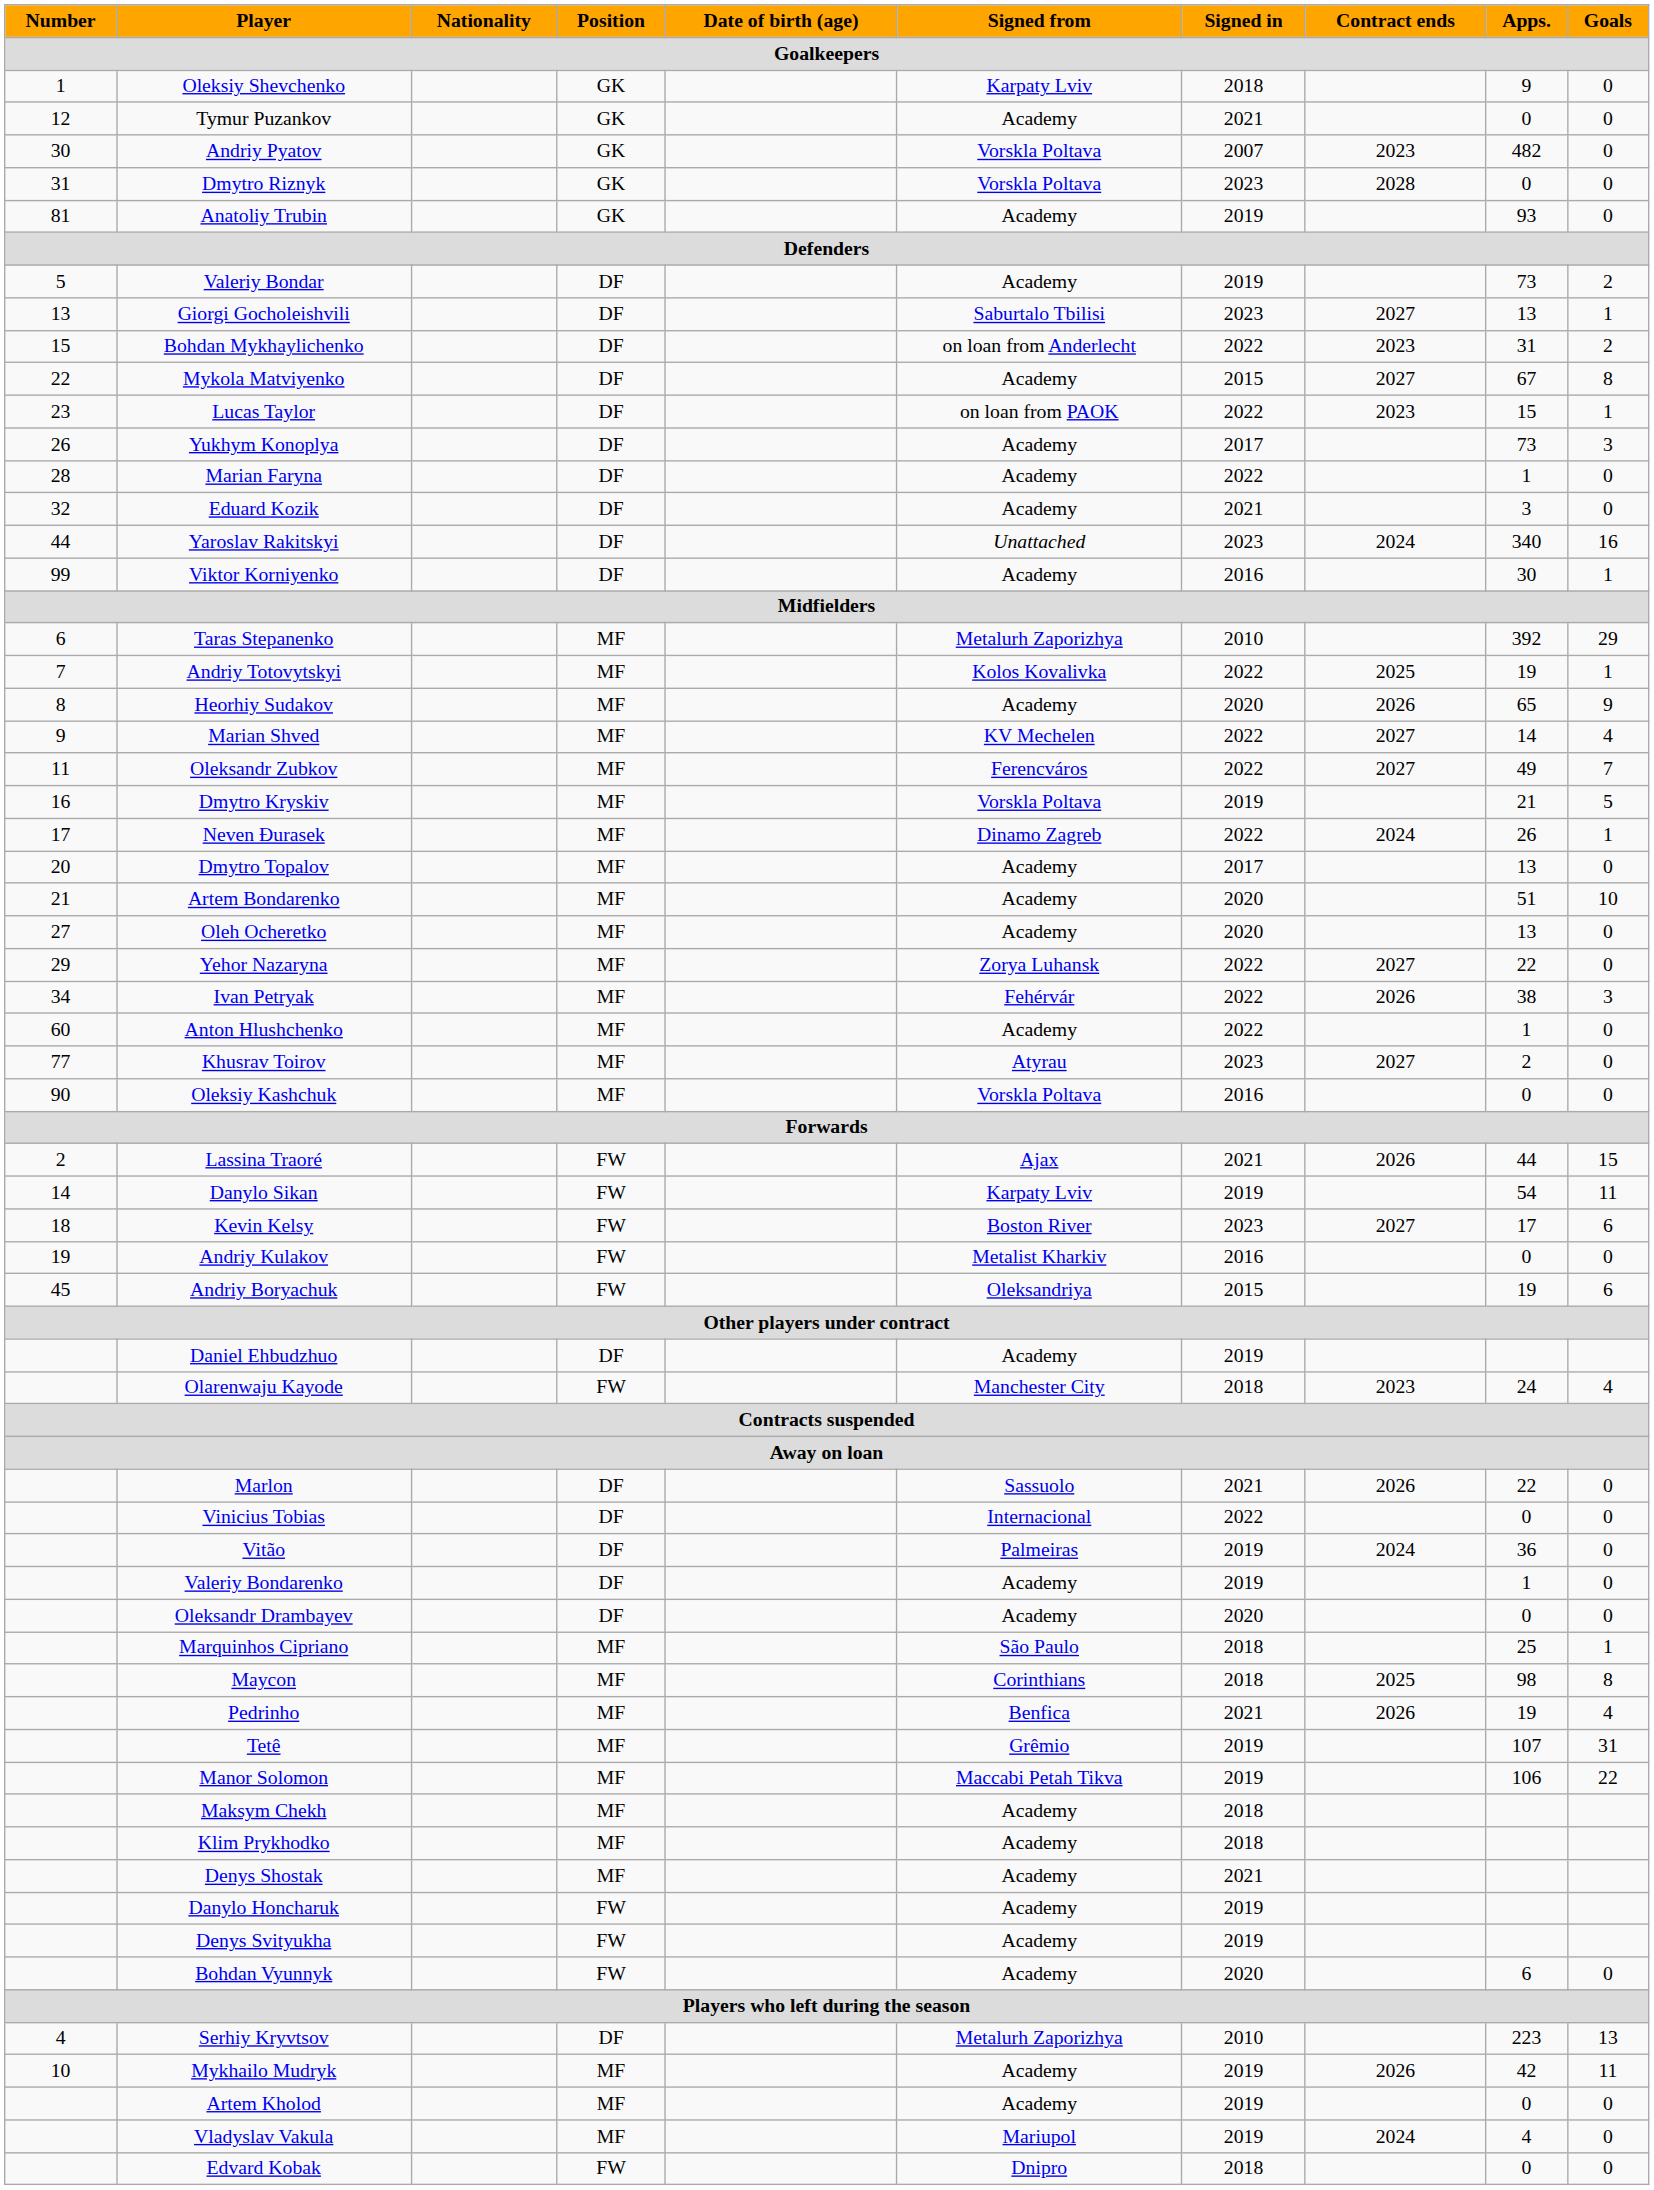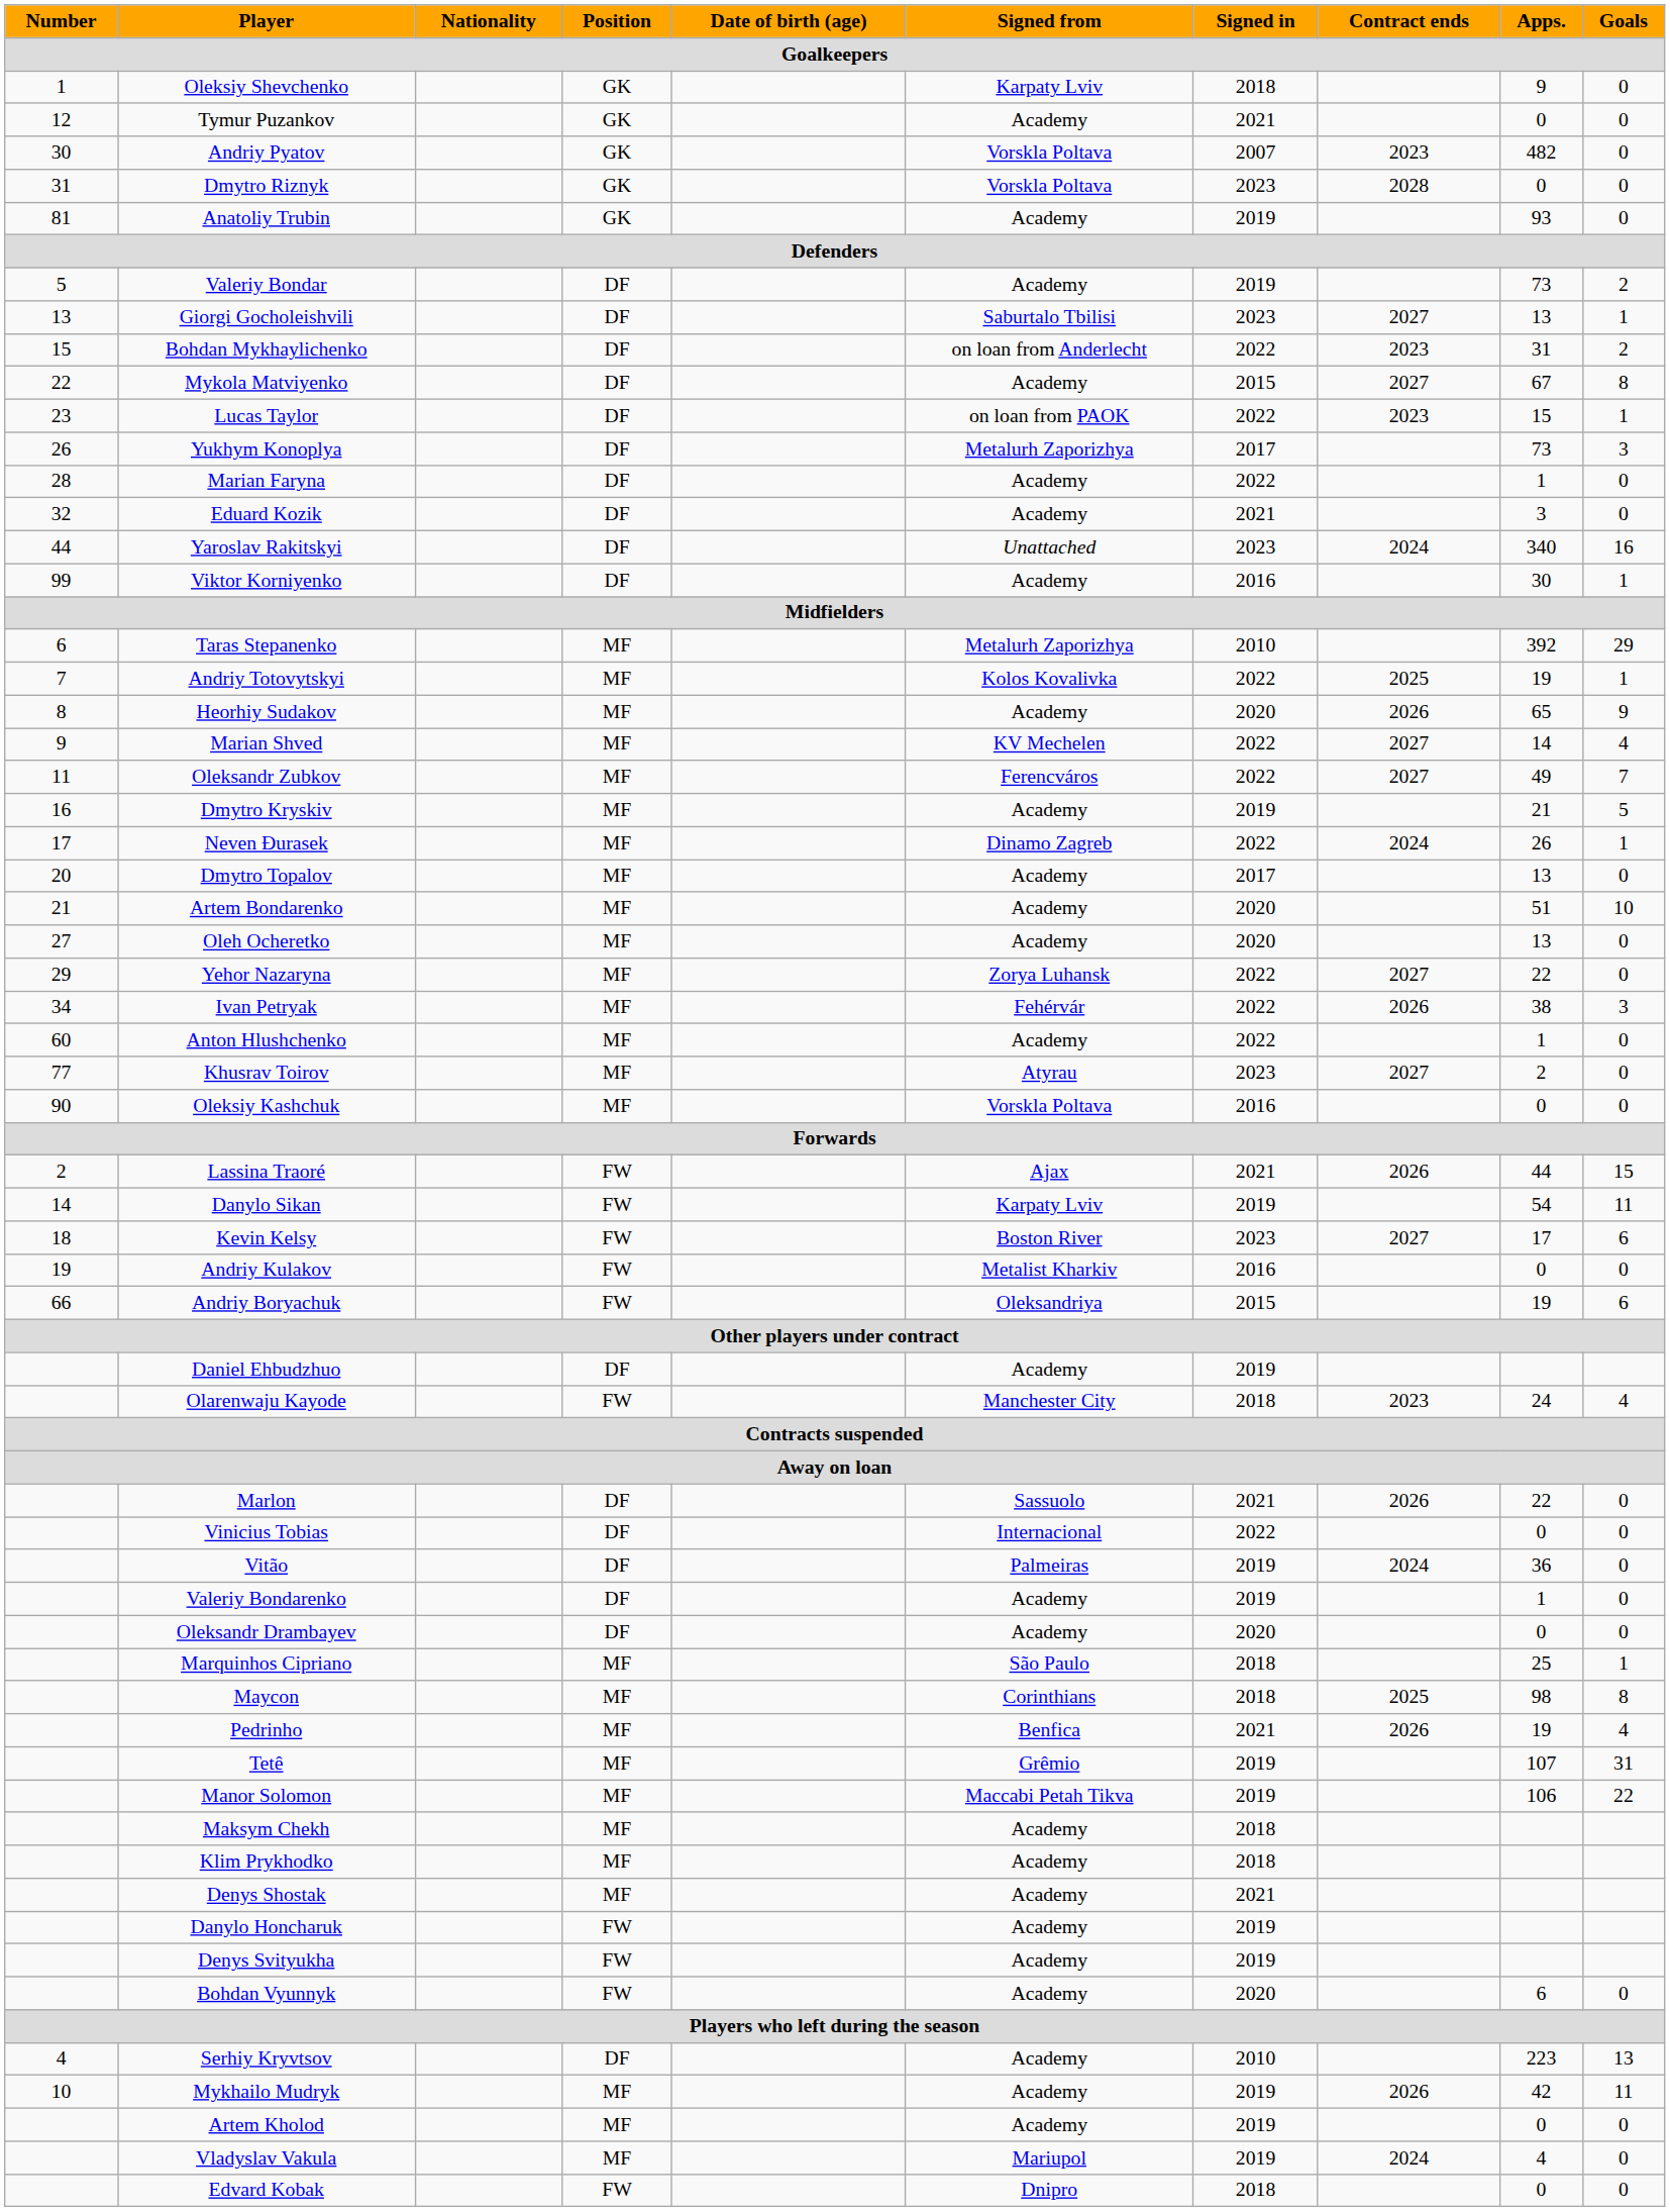Yukhym Konoplya | Signed from: Academy -> Metalurh Zaporizhya
Dmytro Kryskiv | Signed from: Vorskla Poltava -> Academy
Andriy Boryachuk | Number: 45 -> 66
Serhiy Kryvtsov | Signed from: Metalurh Zaporizhya -> Academy
